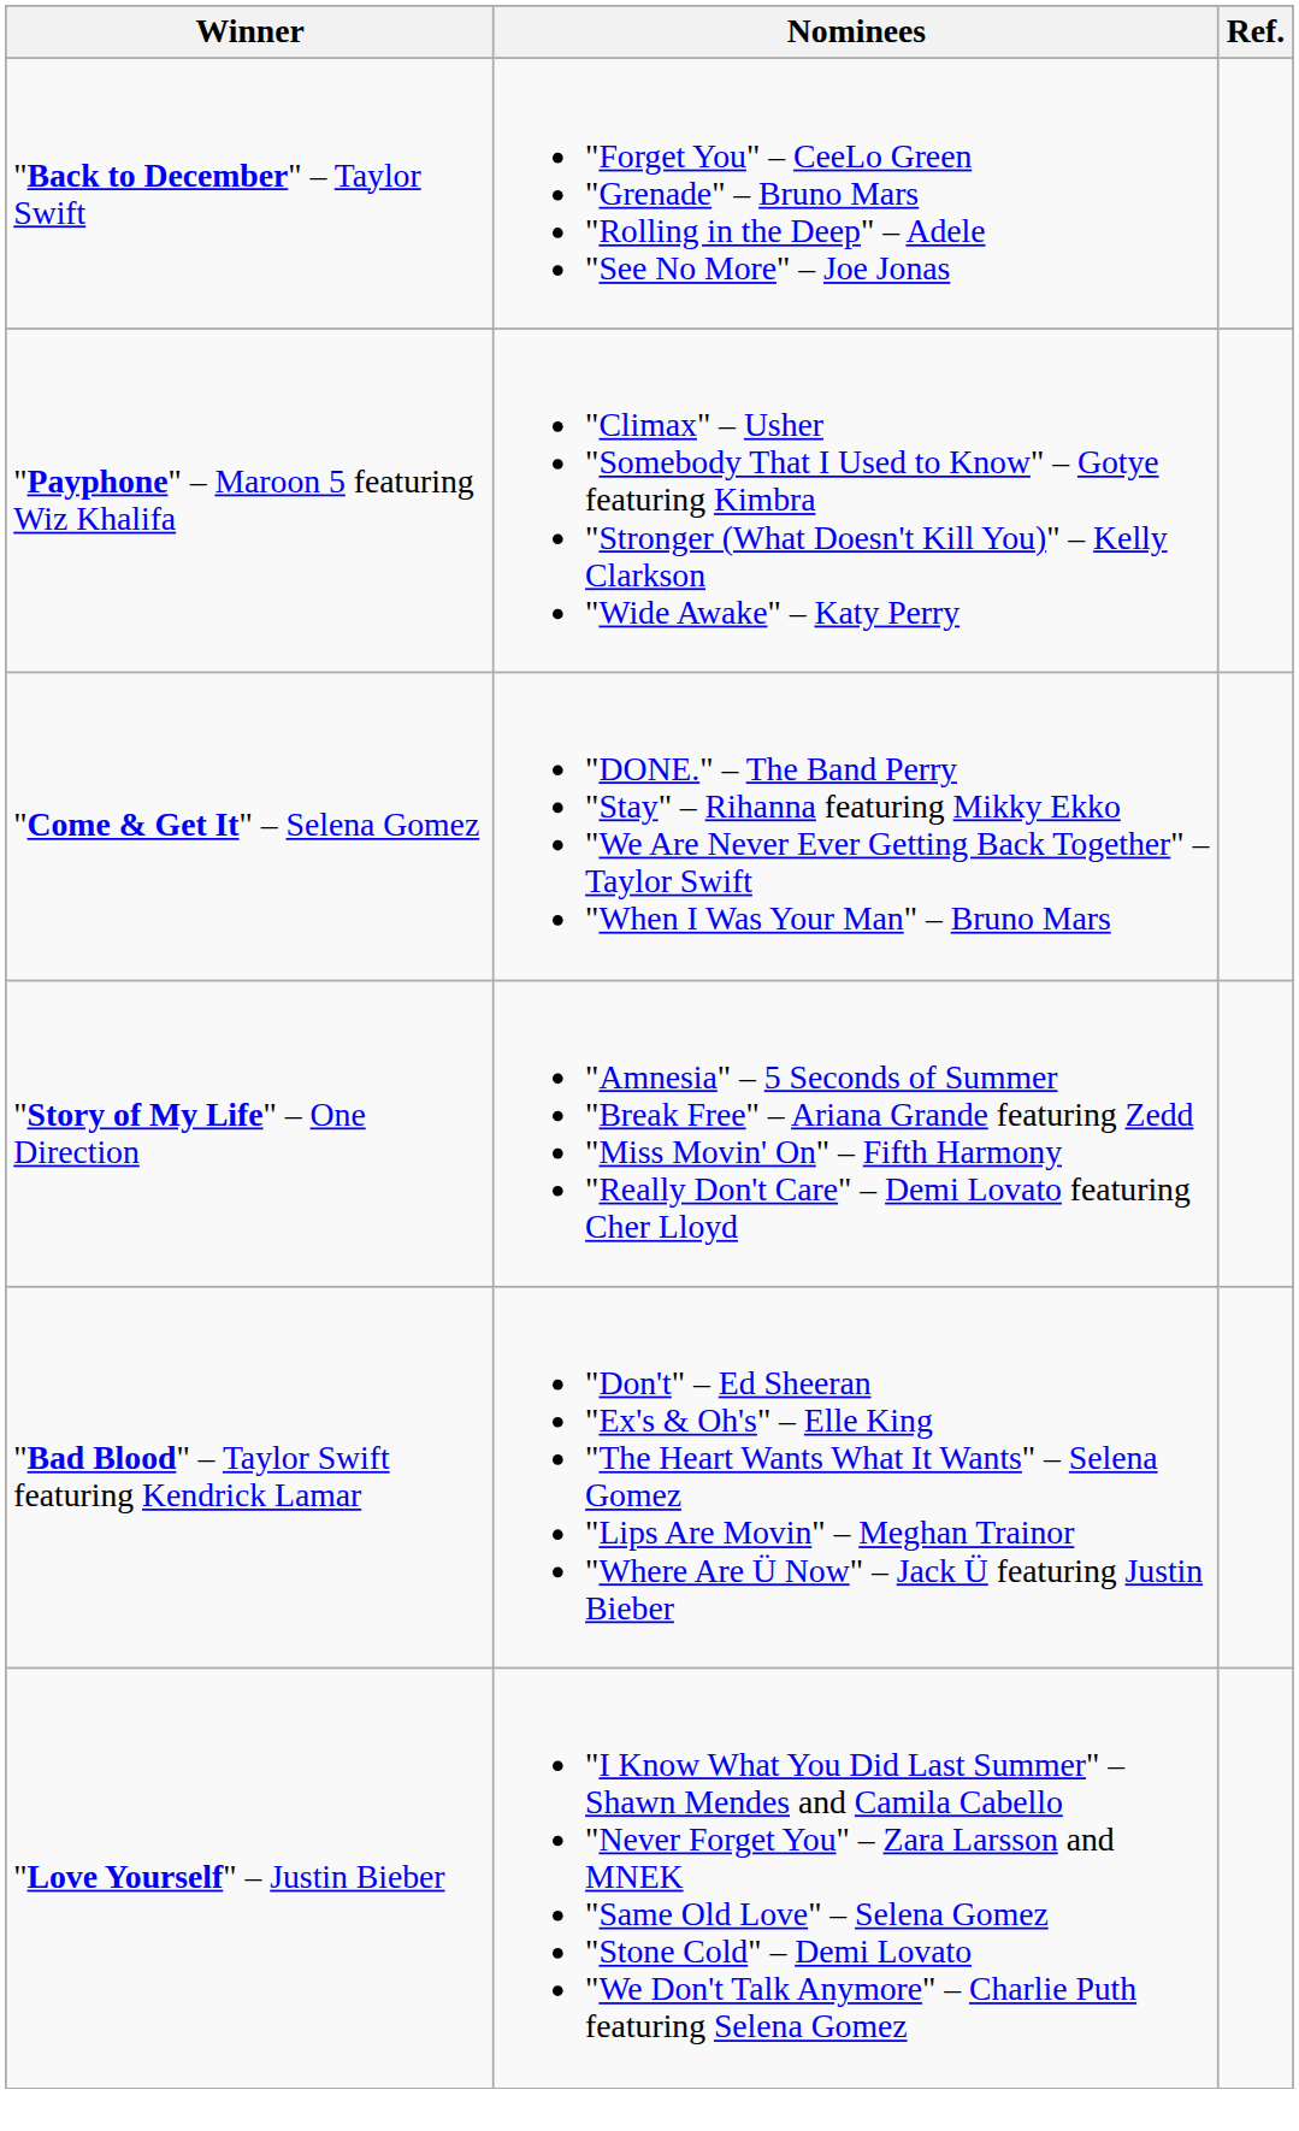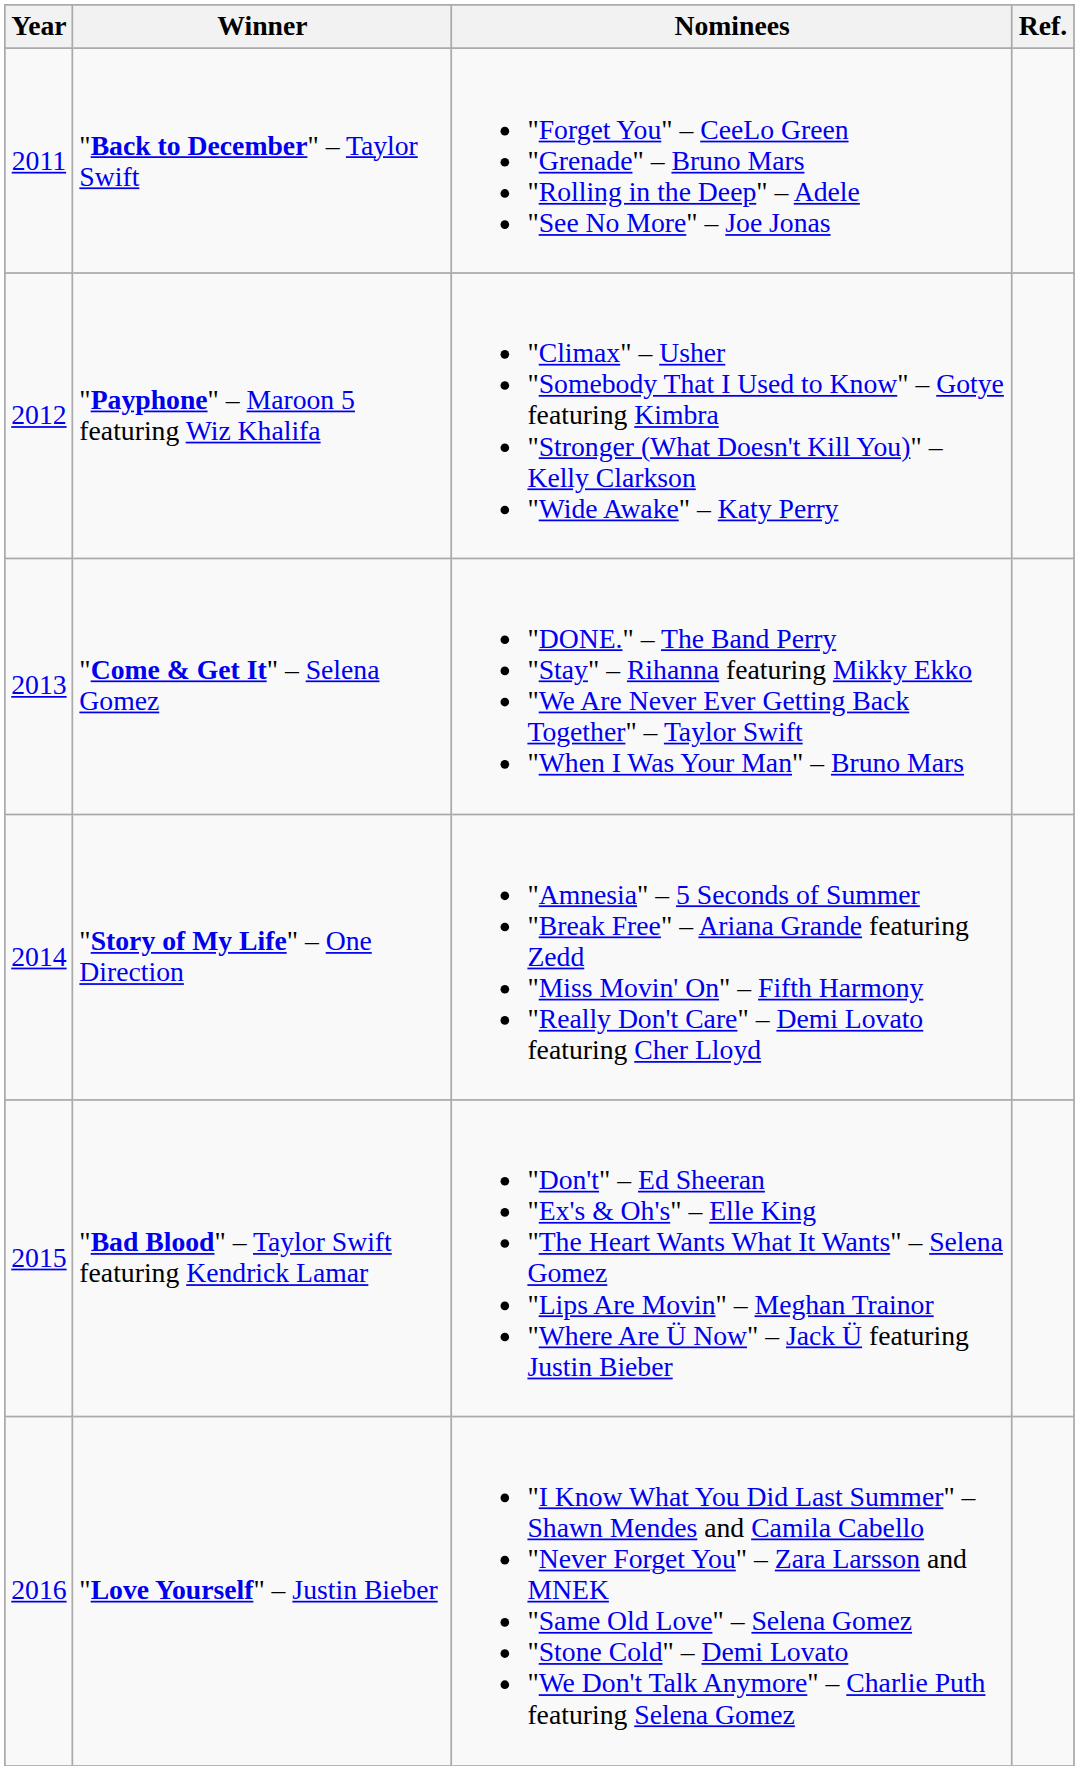+ column: Year | 2011 | 2012 | 2013 | 2014 | 2015 | 2016
